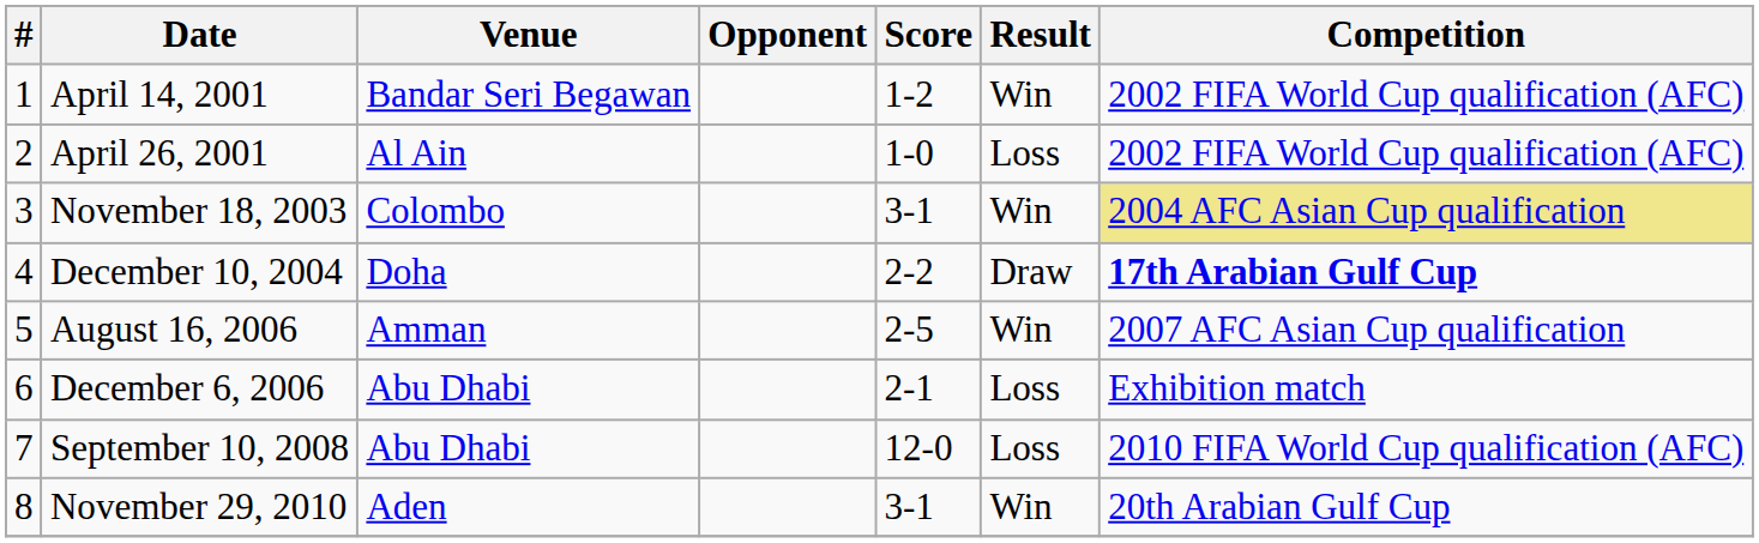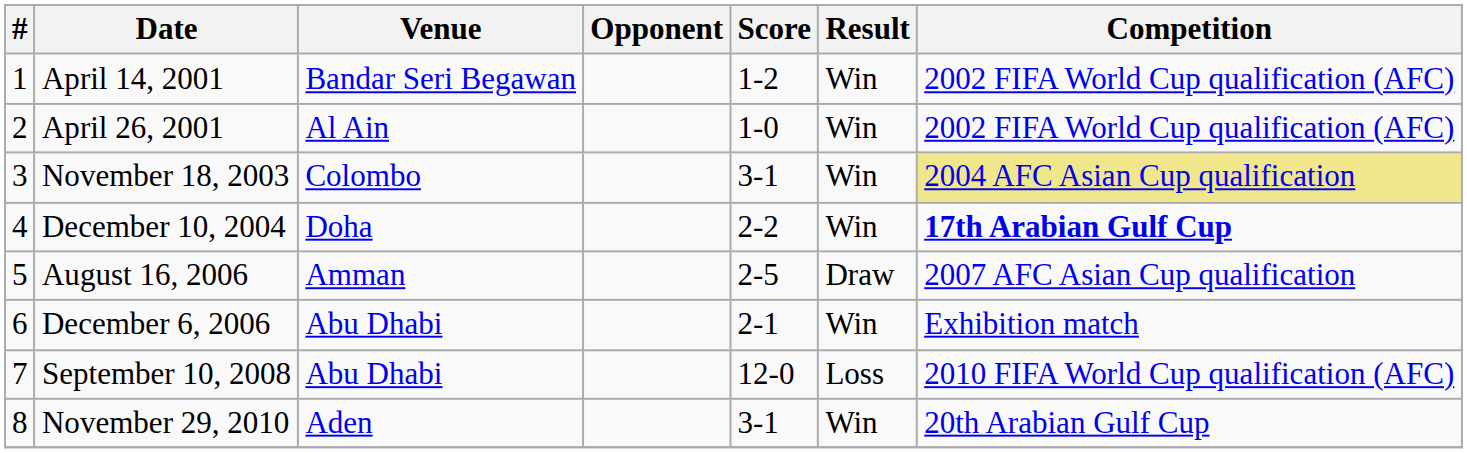April 26, 2001 | Result: Loss -> Win
December 10, 2004 | Result: Draw -> Win
August 16, 2006 | Result: Win -> Draw
December 6, 2006 | Result: Loss -> Win
